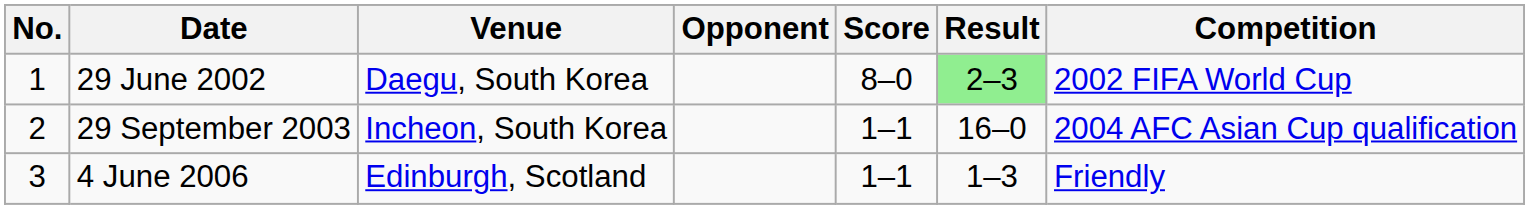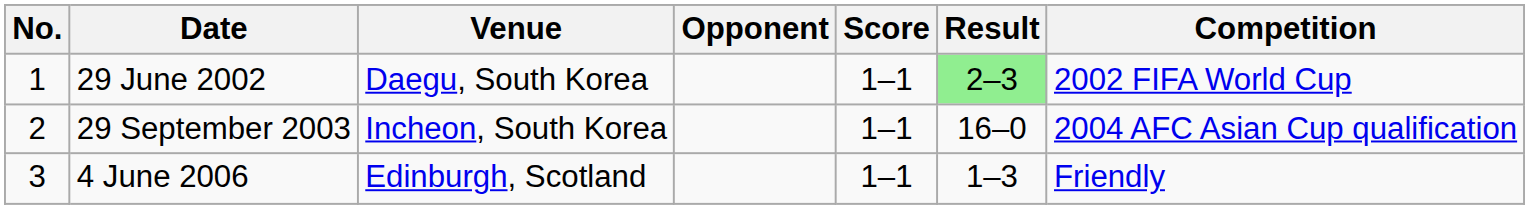29 June 2002 | Score: 8–0 -> 1–1
